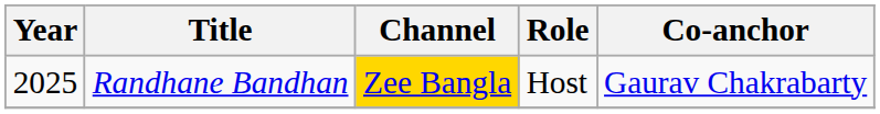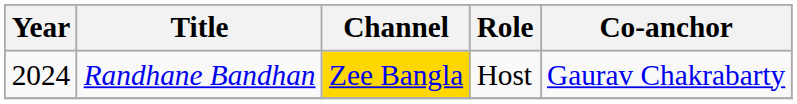Randhane Bandhan | Year: 2025 -> 2024
